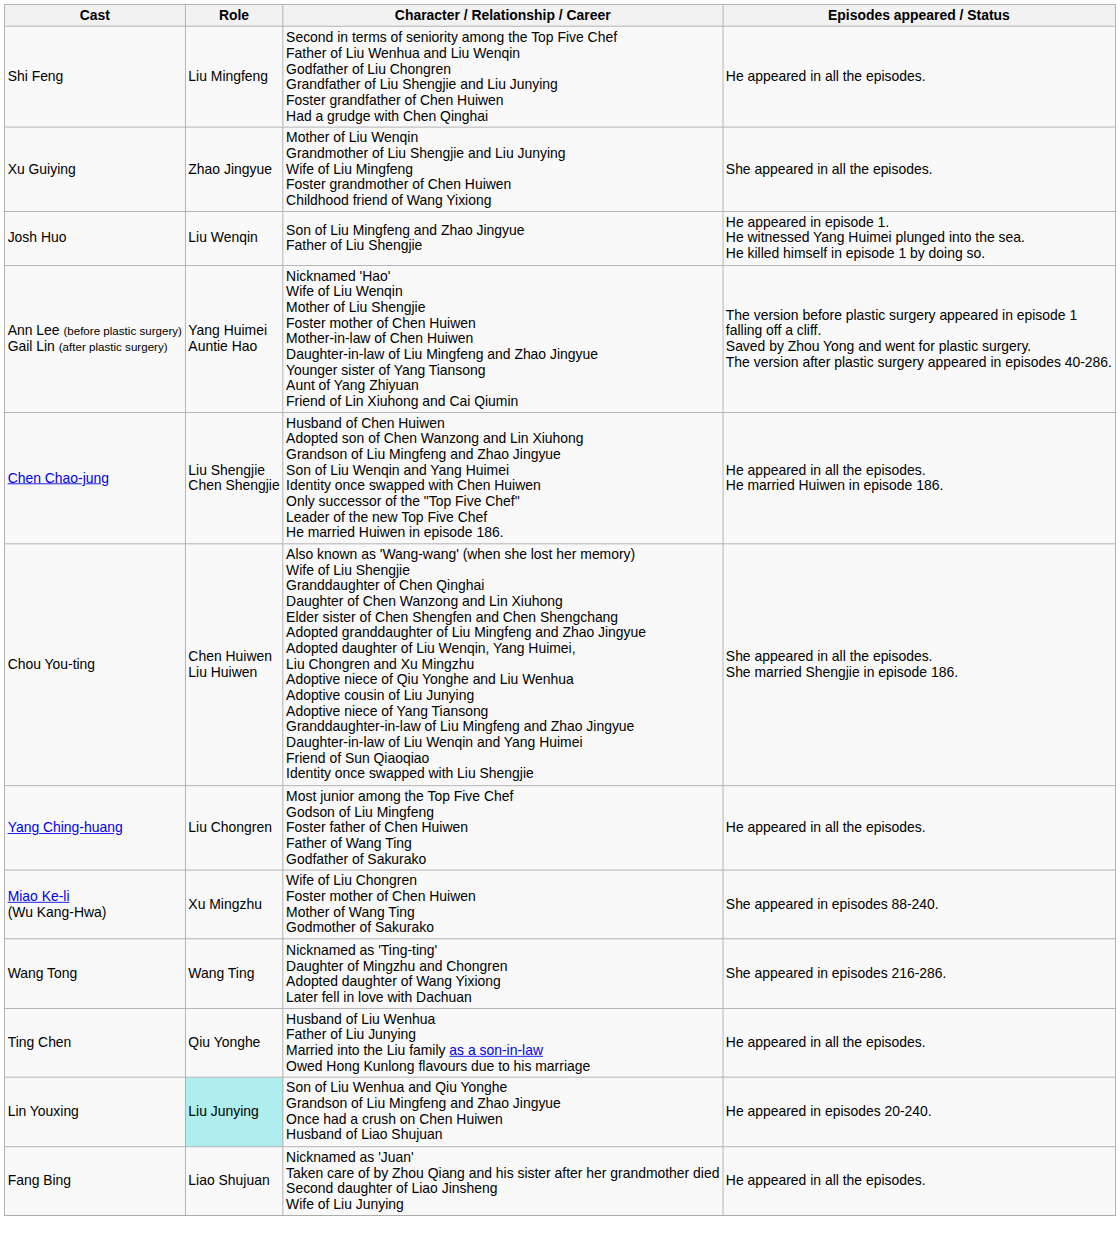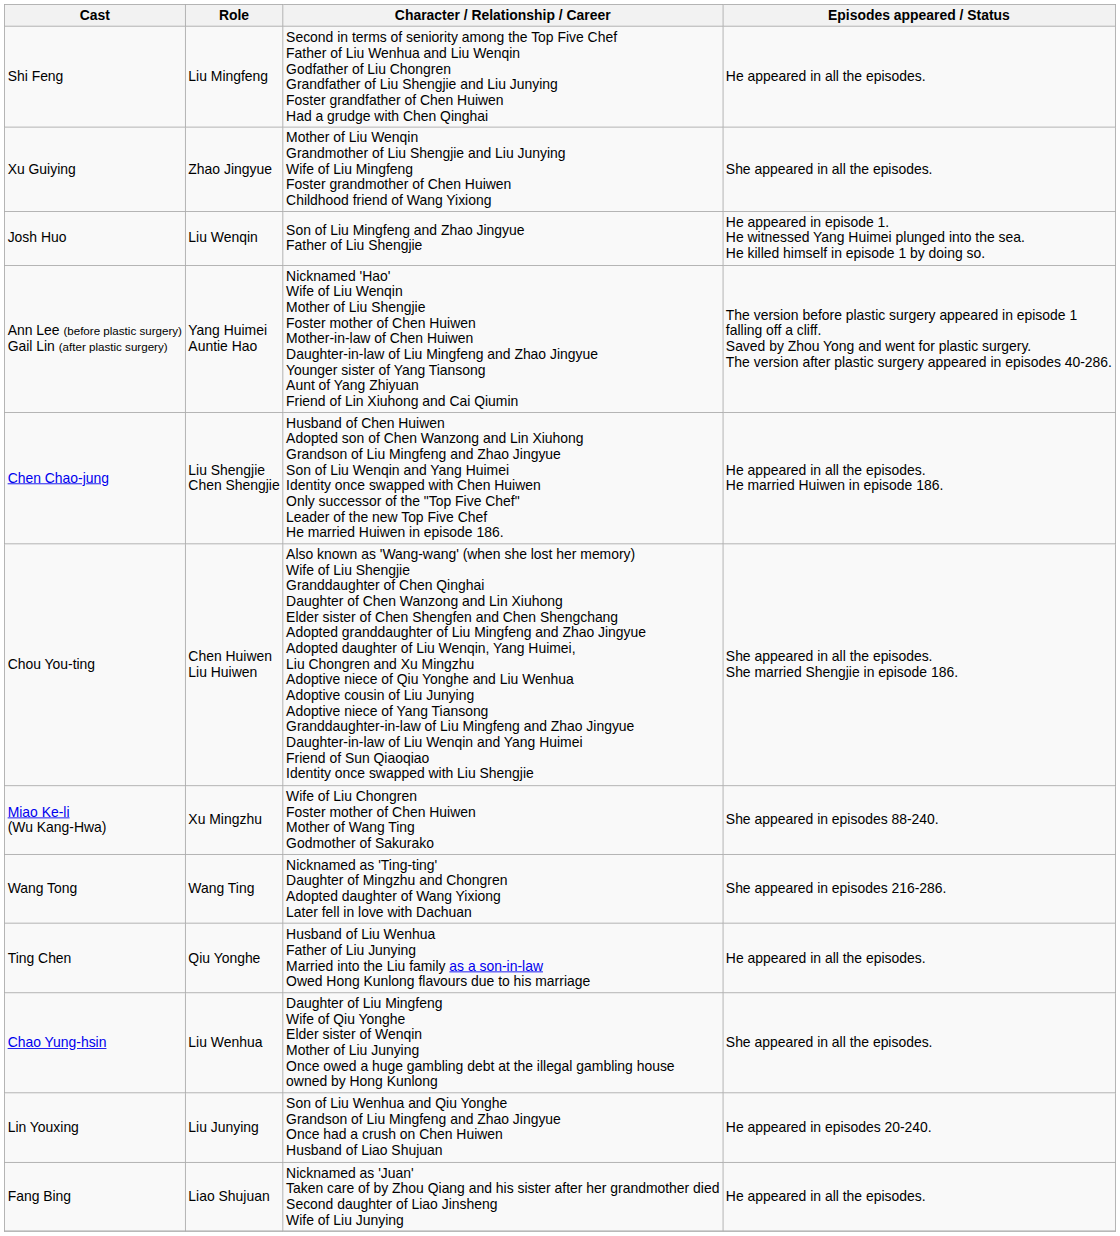- row: Yang Ching-huang | Liu Chongren | Most junior among the Top Five Chef Godson of Liu Mingfeng Foster father of Chen Huiwen Father of Wang Ting Godfather of Sakurako | He appeared in all the episodes.
+ row: Chao Yung-hsin | Liu Wenhua | Daughter of Liu Mingfeng Wife of Qiu Yonghe Elder sister of Wenqin Mother of Liu Junying Once owed a huge gambling debt at the illegal gambling house owned by Hong Kunlong | She appeared in all the episodes.
Lin Youxing | Role: paleturquoise background -> no background
